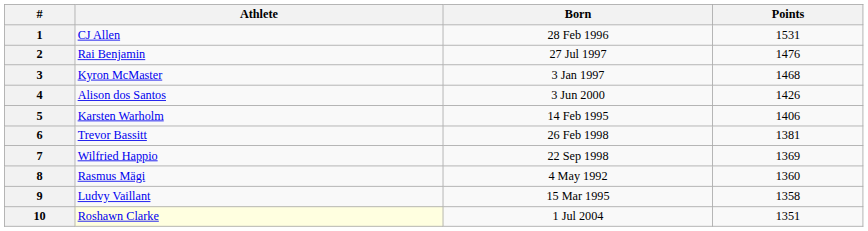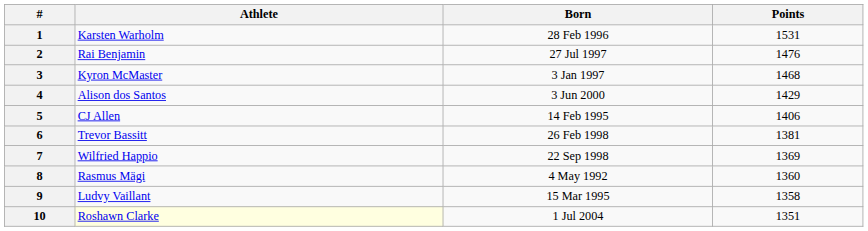1 | Athlete: CJ Allen -> Karsten Warholm
4 | Points: 1426 -> 1429
5 | Athlete: Karsten Warholm -> CJ Allen
